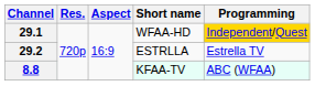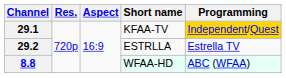29.1 | Short name: WFAA-HD -> KFAA-TV
8.8 | Short name: KFAA-TV -> WFAA-HD
